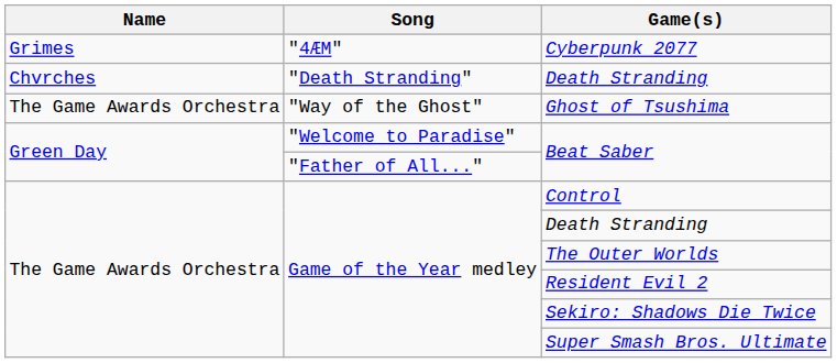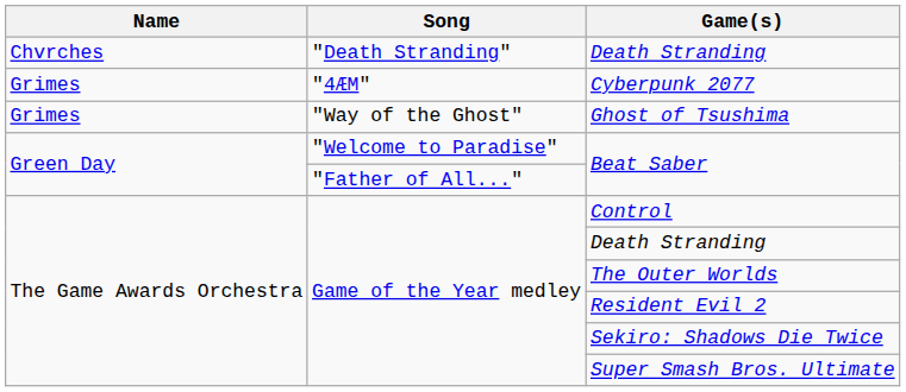rows swapped: "Death Stranding" / Death Stranding <-> Cyberpunk 2077
Ghost of Tsushima | Name: The Game Awards Orchestra -> Grimes
